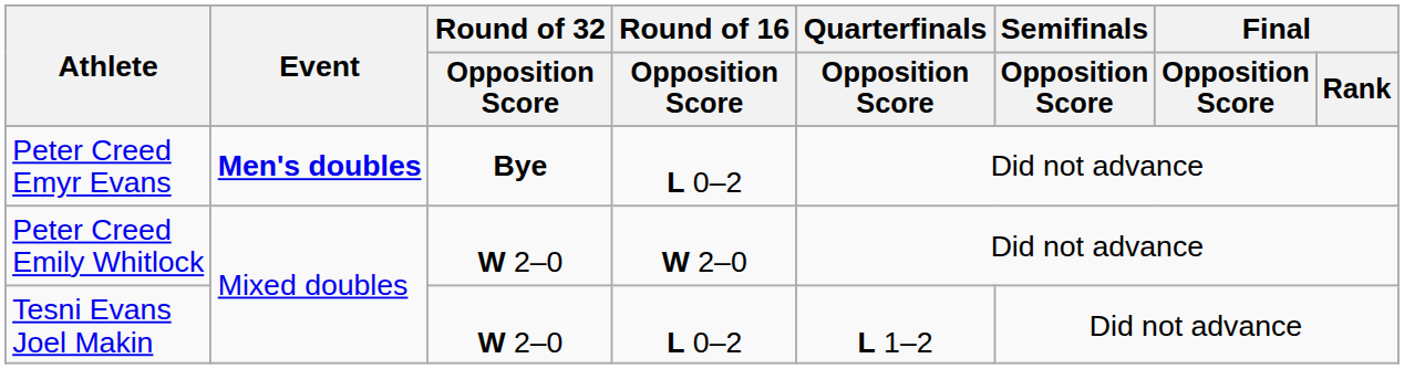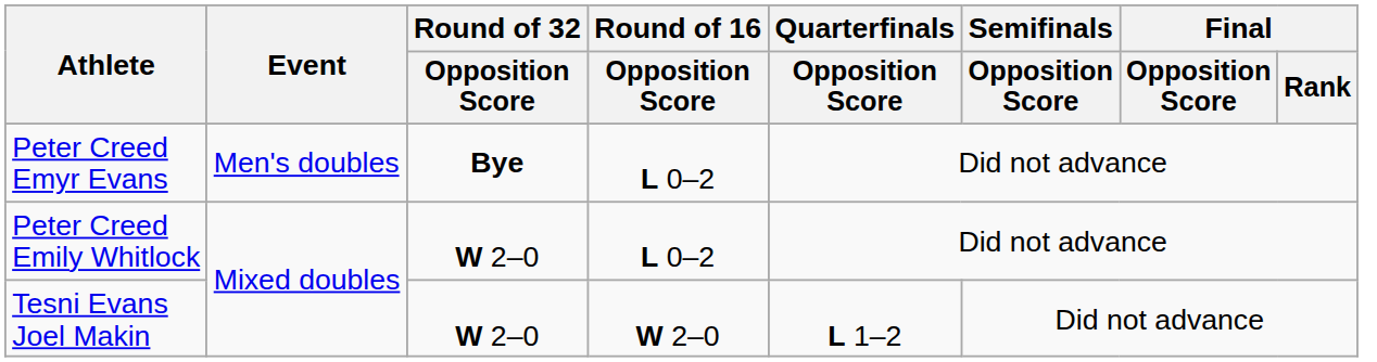Peter Creed Emyr Evans | Event: bold -> normal
Peter Creed Emily Whitlock | Round of 16 / Opposition Score: W 2–0 -> L 0–2
Tesni Evans Joel Makin | Round of 16 / Opposition Score: L 0–2 -> W 2–0
